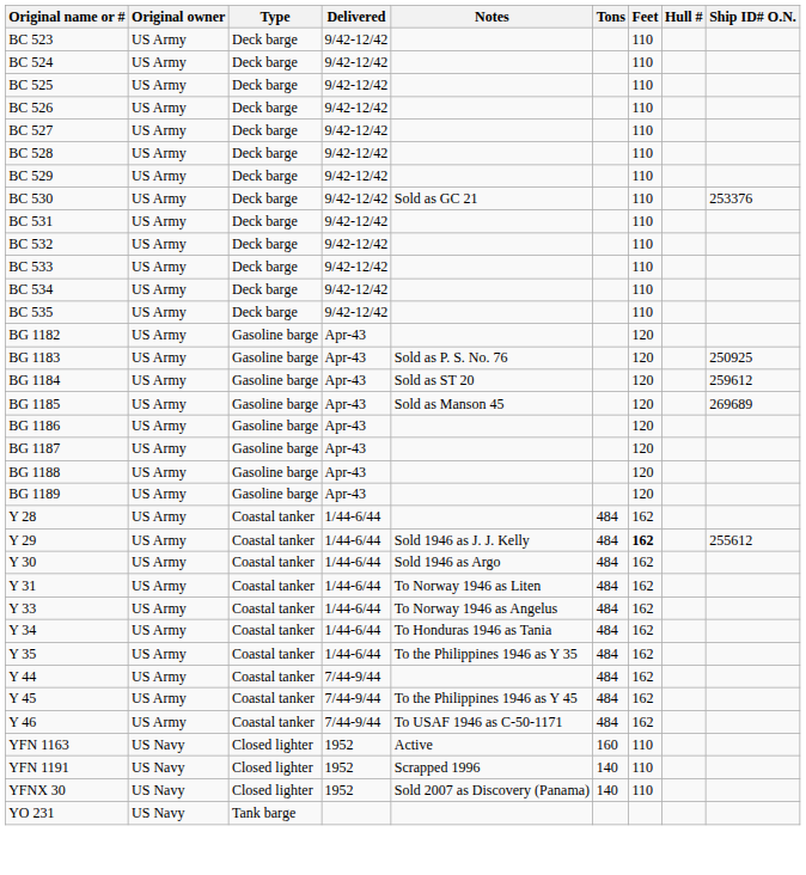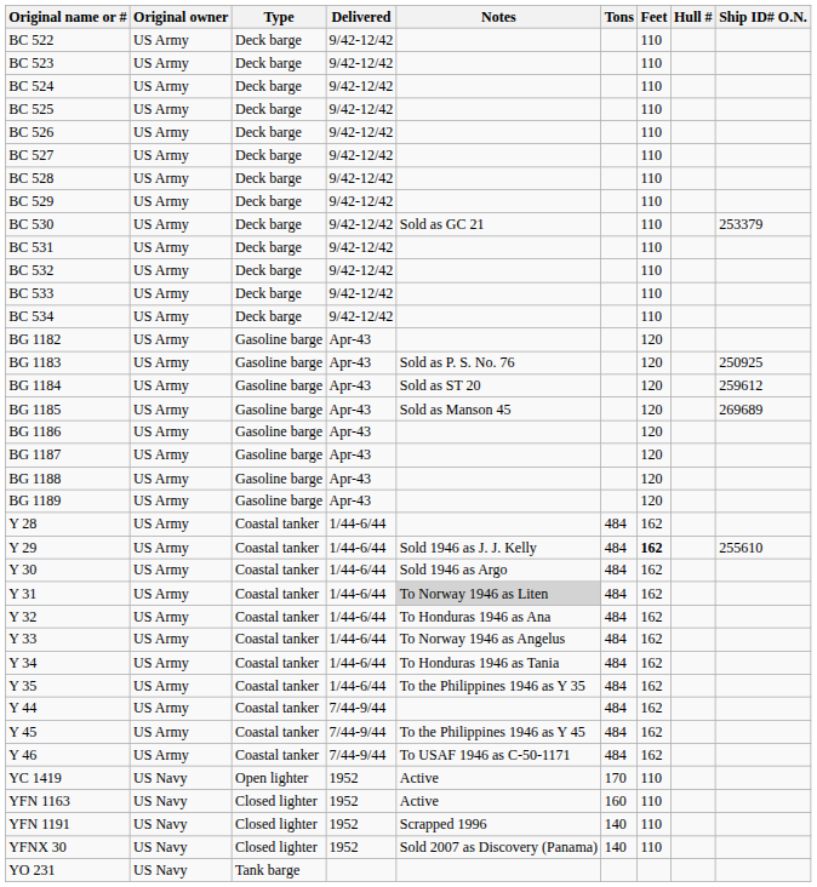+ row: BC 522 | US Army | Deck barge | 9/42-12/42 | 110
BC 530 | Ship ID# O.N.: 253376 -> 253379
- row: BC 535 | US Army | Deck barge | 9/42-12/42 | 110
Y 29 | Ship ID# O.N.: 255612 -> 255610
Y 31 | Notes: no background -> lightgrey background
+ row: Y 32 | US Army | Coastal tanker | 1/44-6/44 | To Honduras 1946 as Ana | 484 | 162
+ row: YC 1419 | US Navy | Open lighter | 1952 | Active | 170 | 110
